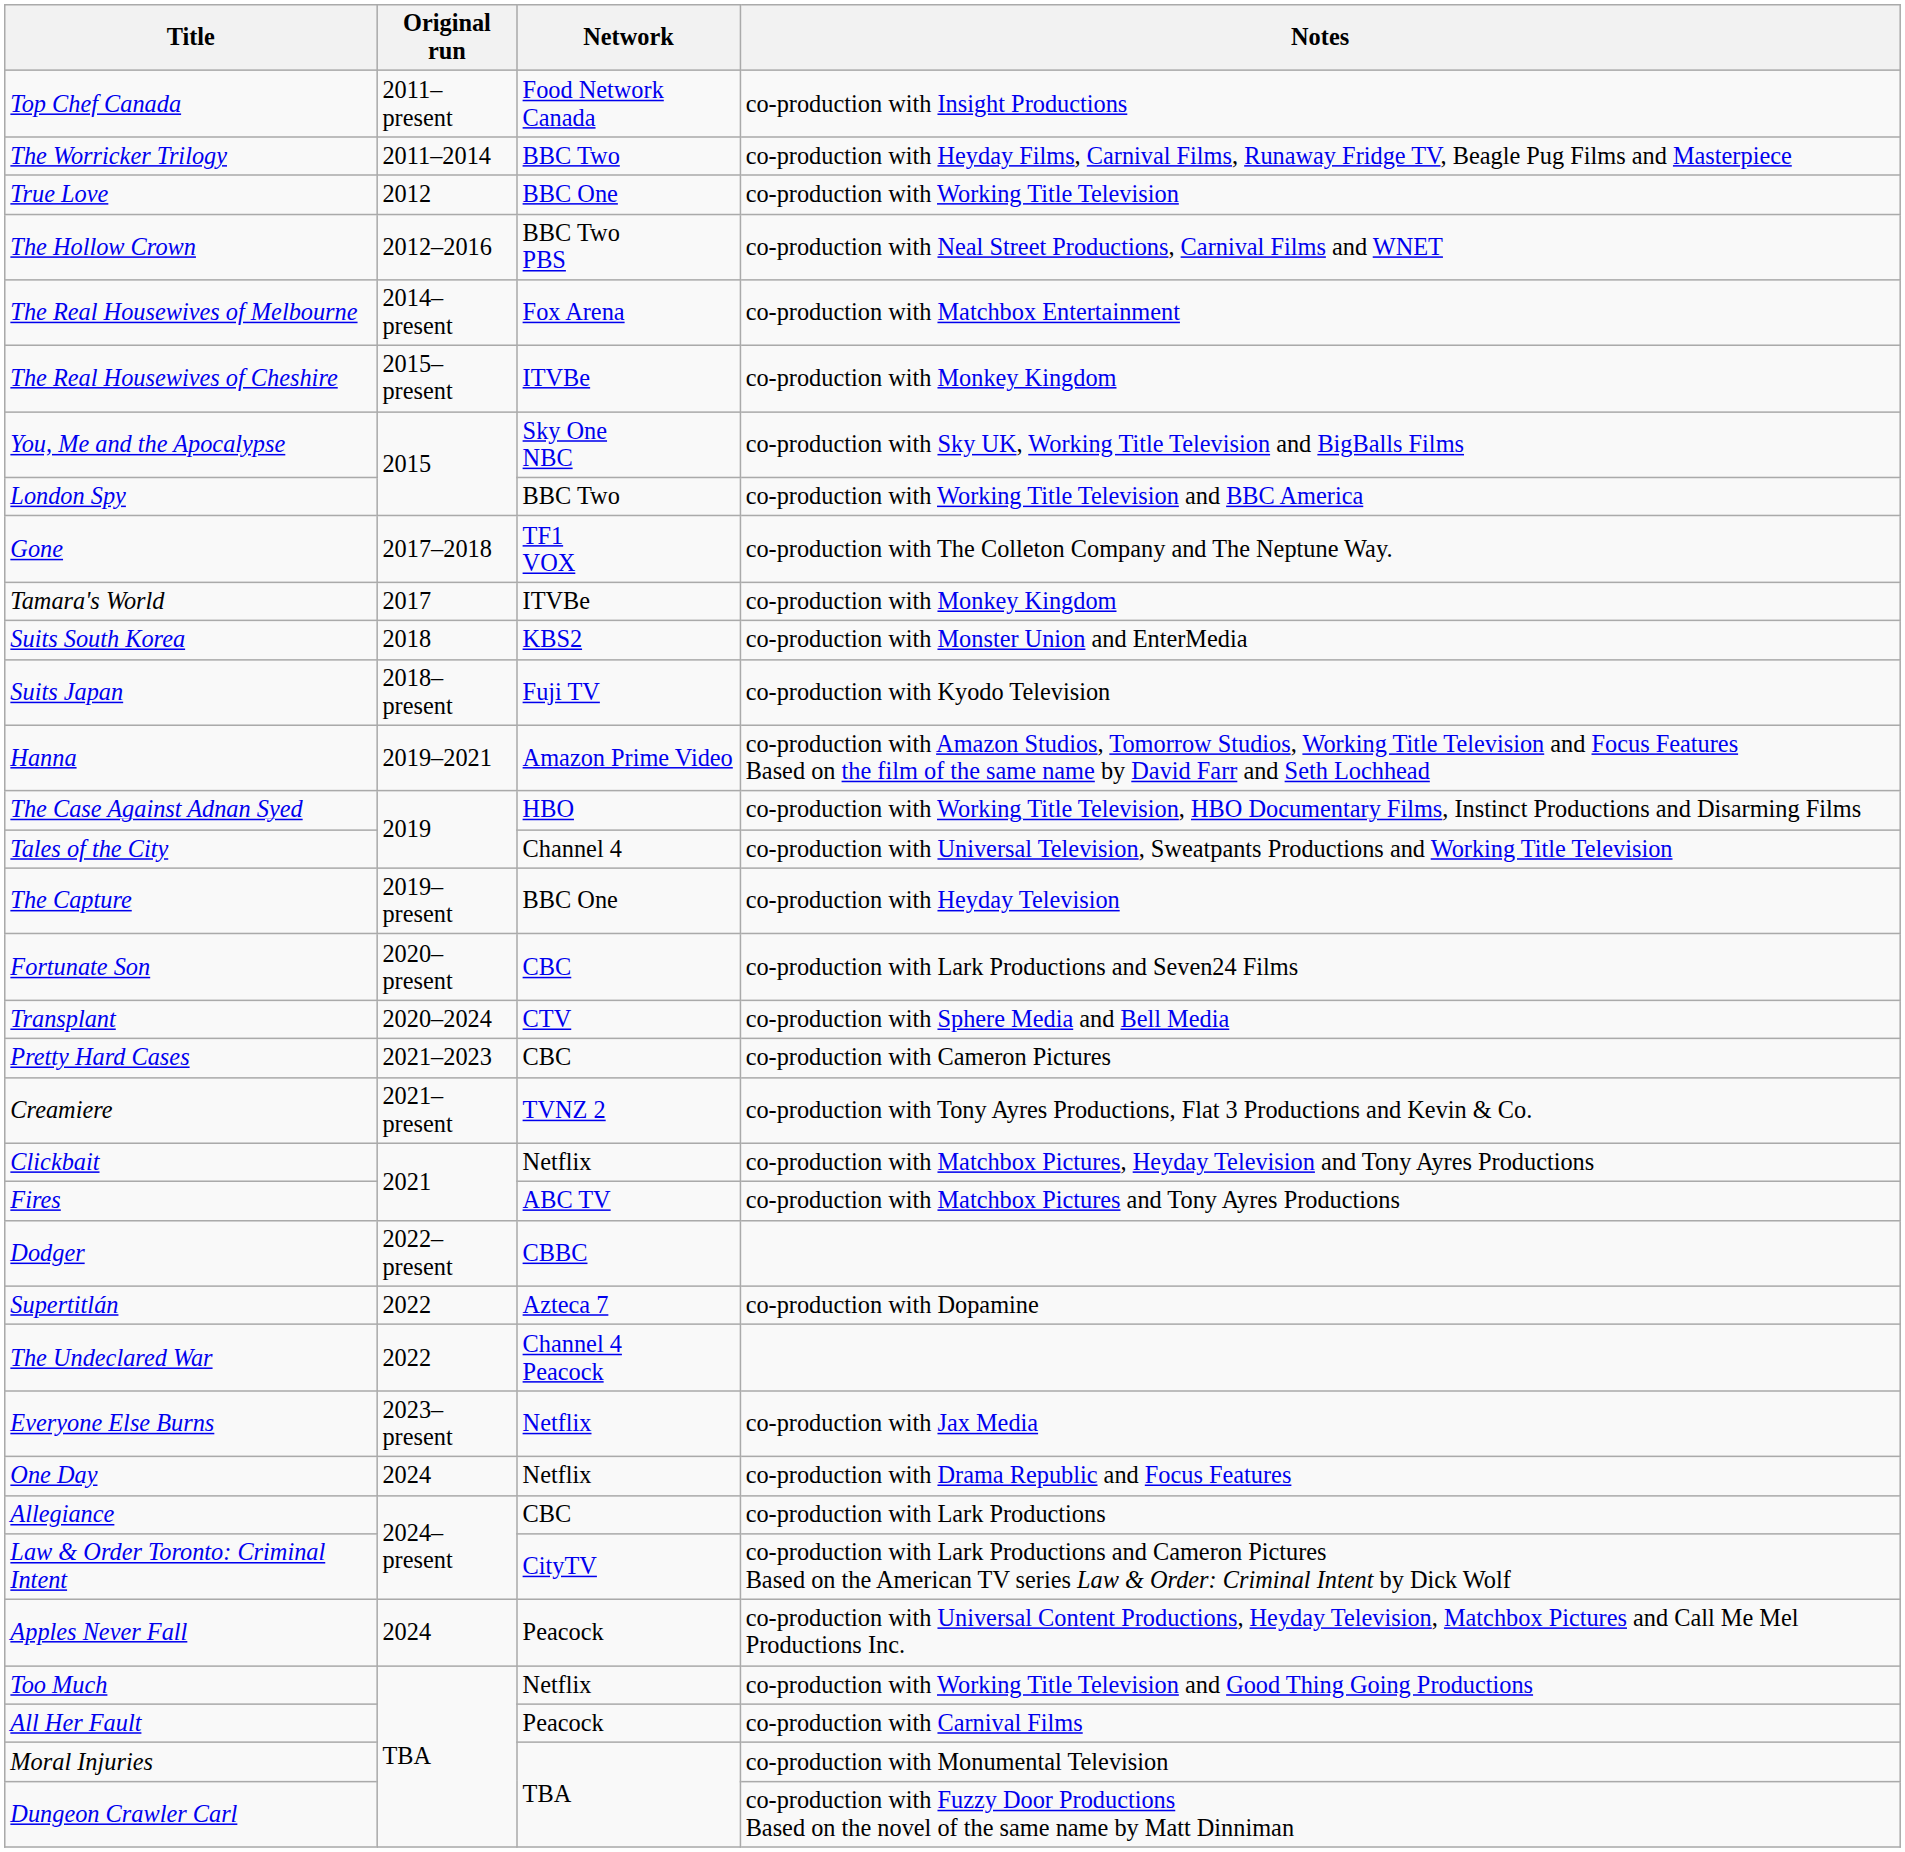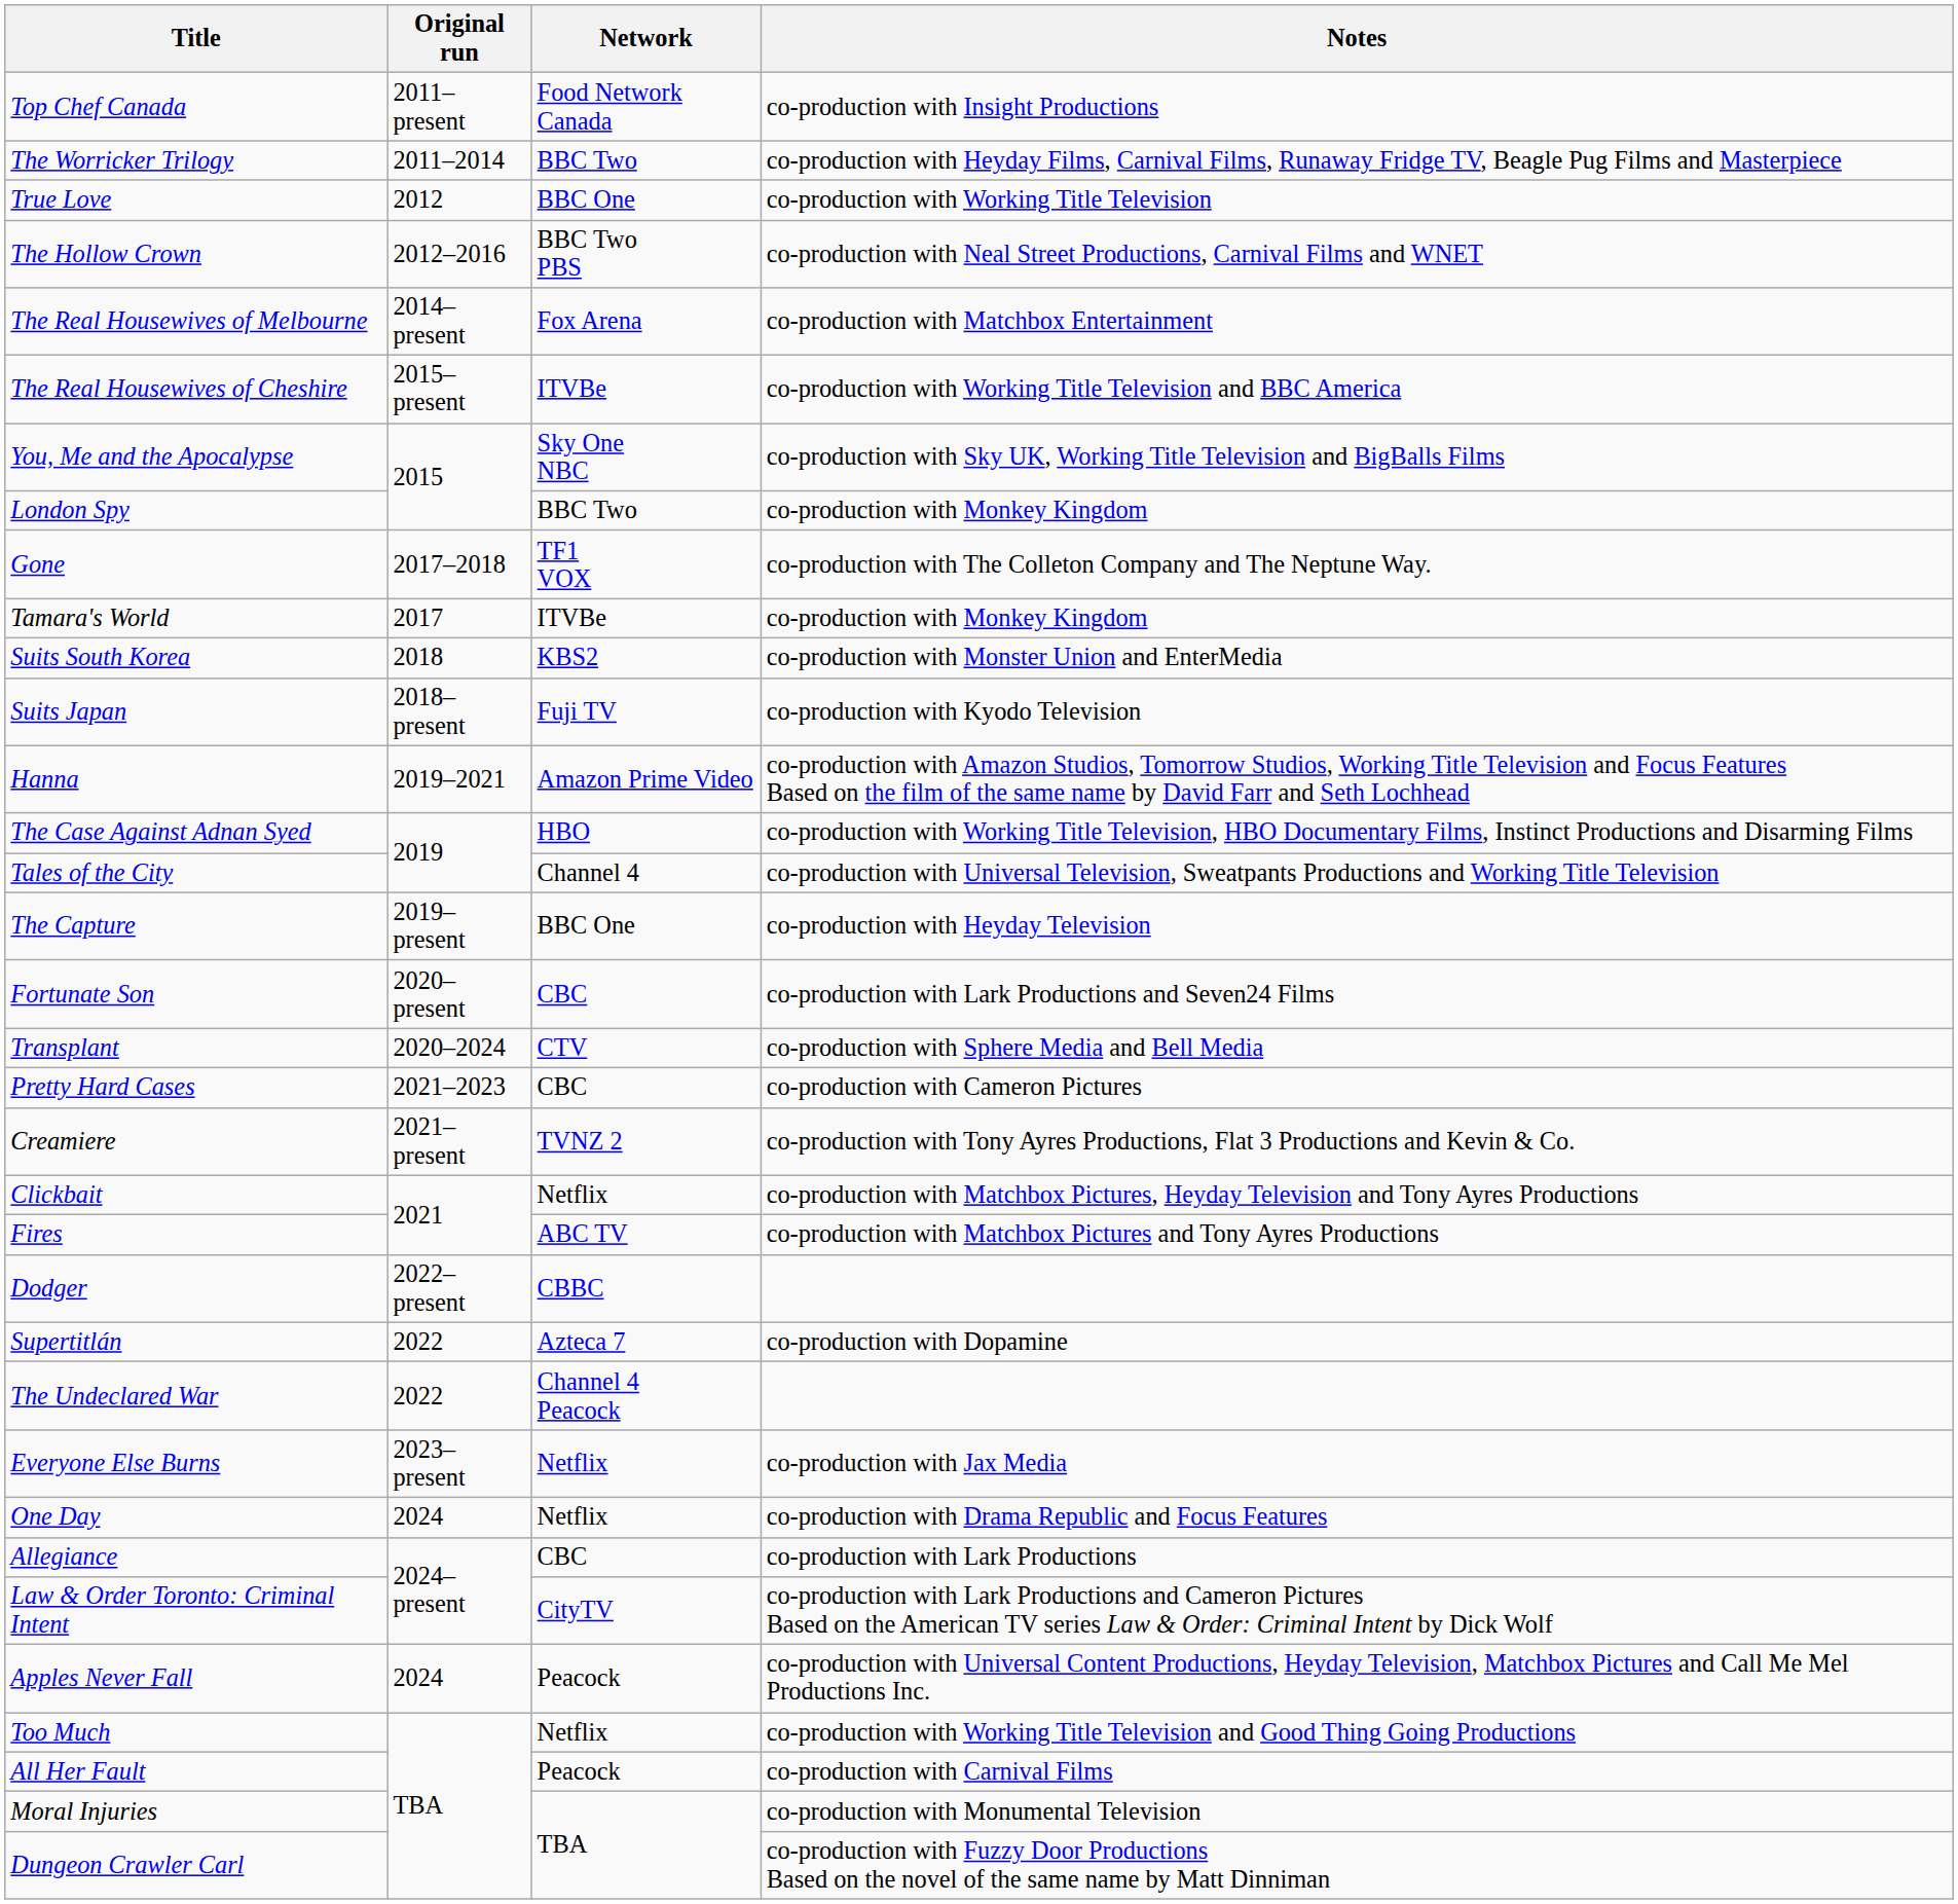The Real Housewives of Cheshire | Notes: co-production with Monkey Kingdom -> co-production with Working Title Television and BBC America
London Spy | Notes: co-production with Working Title Television and BBC America -> co-production with Monkey Kingdom
